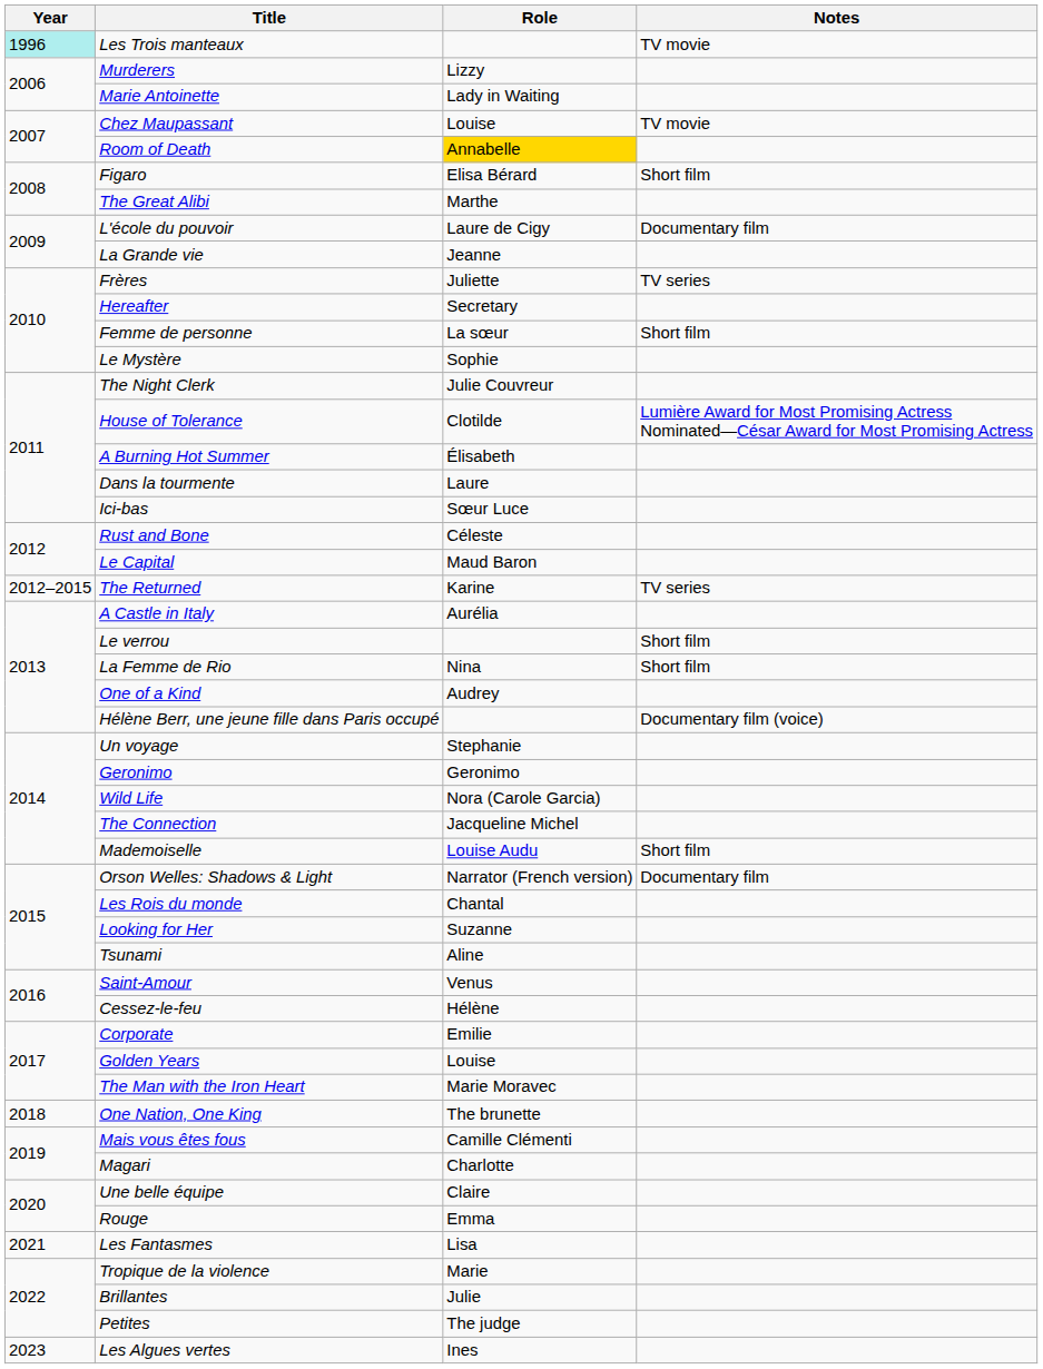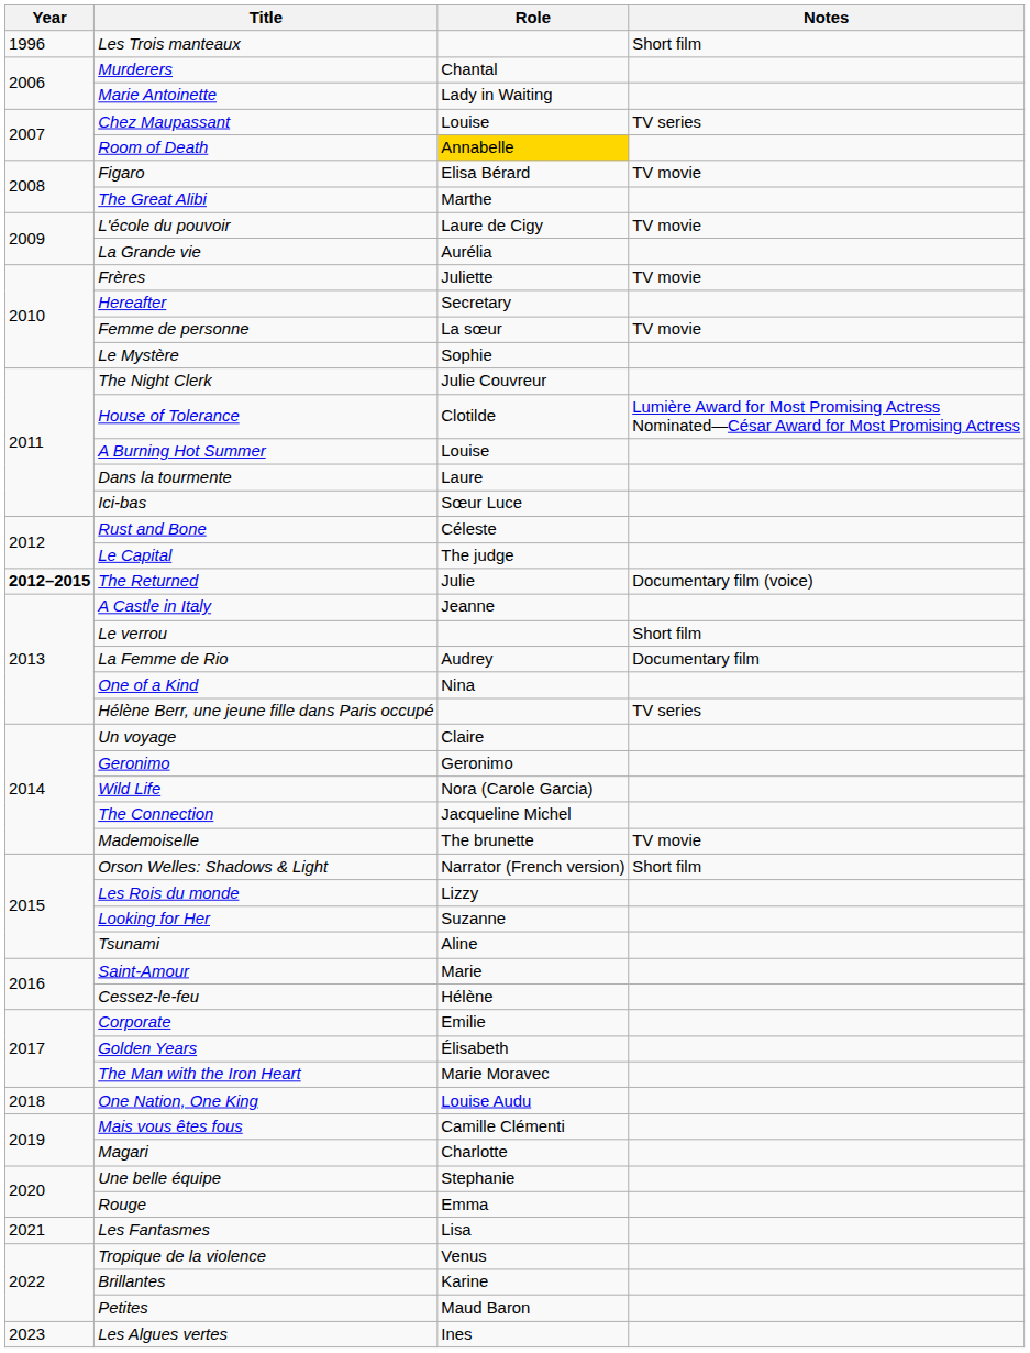Les Trois manteaux | Year: paleturquoise background -> no background
Les Trois manteaux | Notes: TV movie -> Short film
Murderers | Role: Lizzy -> Chantal
Chez Maupassant | Notes: TV movie -> TV series
Figaro | Notes: Short film -> TV movie
L'école du pouvoir | Notes: Documentary film -> TV movie
La Grande vie | Role: Jeanne -> Aurélia
Frères | Notes: TV series -> TV movie
Femme de personne | Notes: Short film -> TV movie
A Burning Hot Summer | Role: Élisabeth -> Louise
Le Capital | Role: Maud Baron -> The judge
The Returned | Year: normal -> bold
The Returned | Role: Karine -> Julie
The Returned | Notes: TV series -> Documentary film (voice)
A Castle in Italy | Role: Aurélia -> Jeanne
La Femme de Rio | Role: Nina -> Audrey
La Femme de Rio | Notes: Short film -> Documentary film
One of a Kind | Role: Audrey -> Nina
Hélène Berr, une jeune fille dans Paris occupé | Notes: Documentary film (voice) -> TV series
Un voyage | Role: Stephanie -> Claire
Mademoiselle | Role: Louise Audu -> The brunette
Mademoiselle | Notes: Short film -> TV movie
Orson Welles: Shadows & Light | Notes: Documentary film -> Short film
Les Rois du monde | Role: Chantal -> Lizzy
Saint-Amour | Role: Venus -> Marie
Golden Years | Role: Louise -> Élisabeth
One Nation, One King | Role: The brunette -> Louise Audu
Une belle équipe | Role: Claire -> Stephanie
Tropique de la violence | Role: Marie -> Venus
Brillantes | Role: Julie -> Karine
Petites | Role: The judge -> Maud Baron
